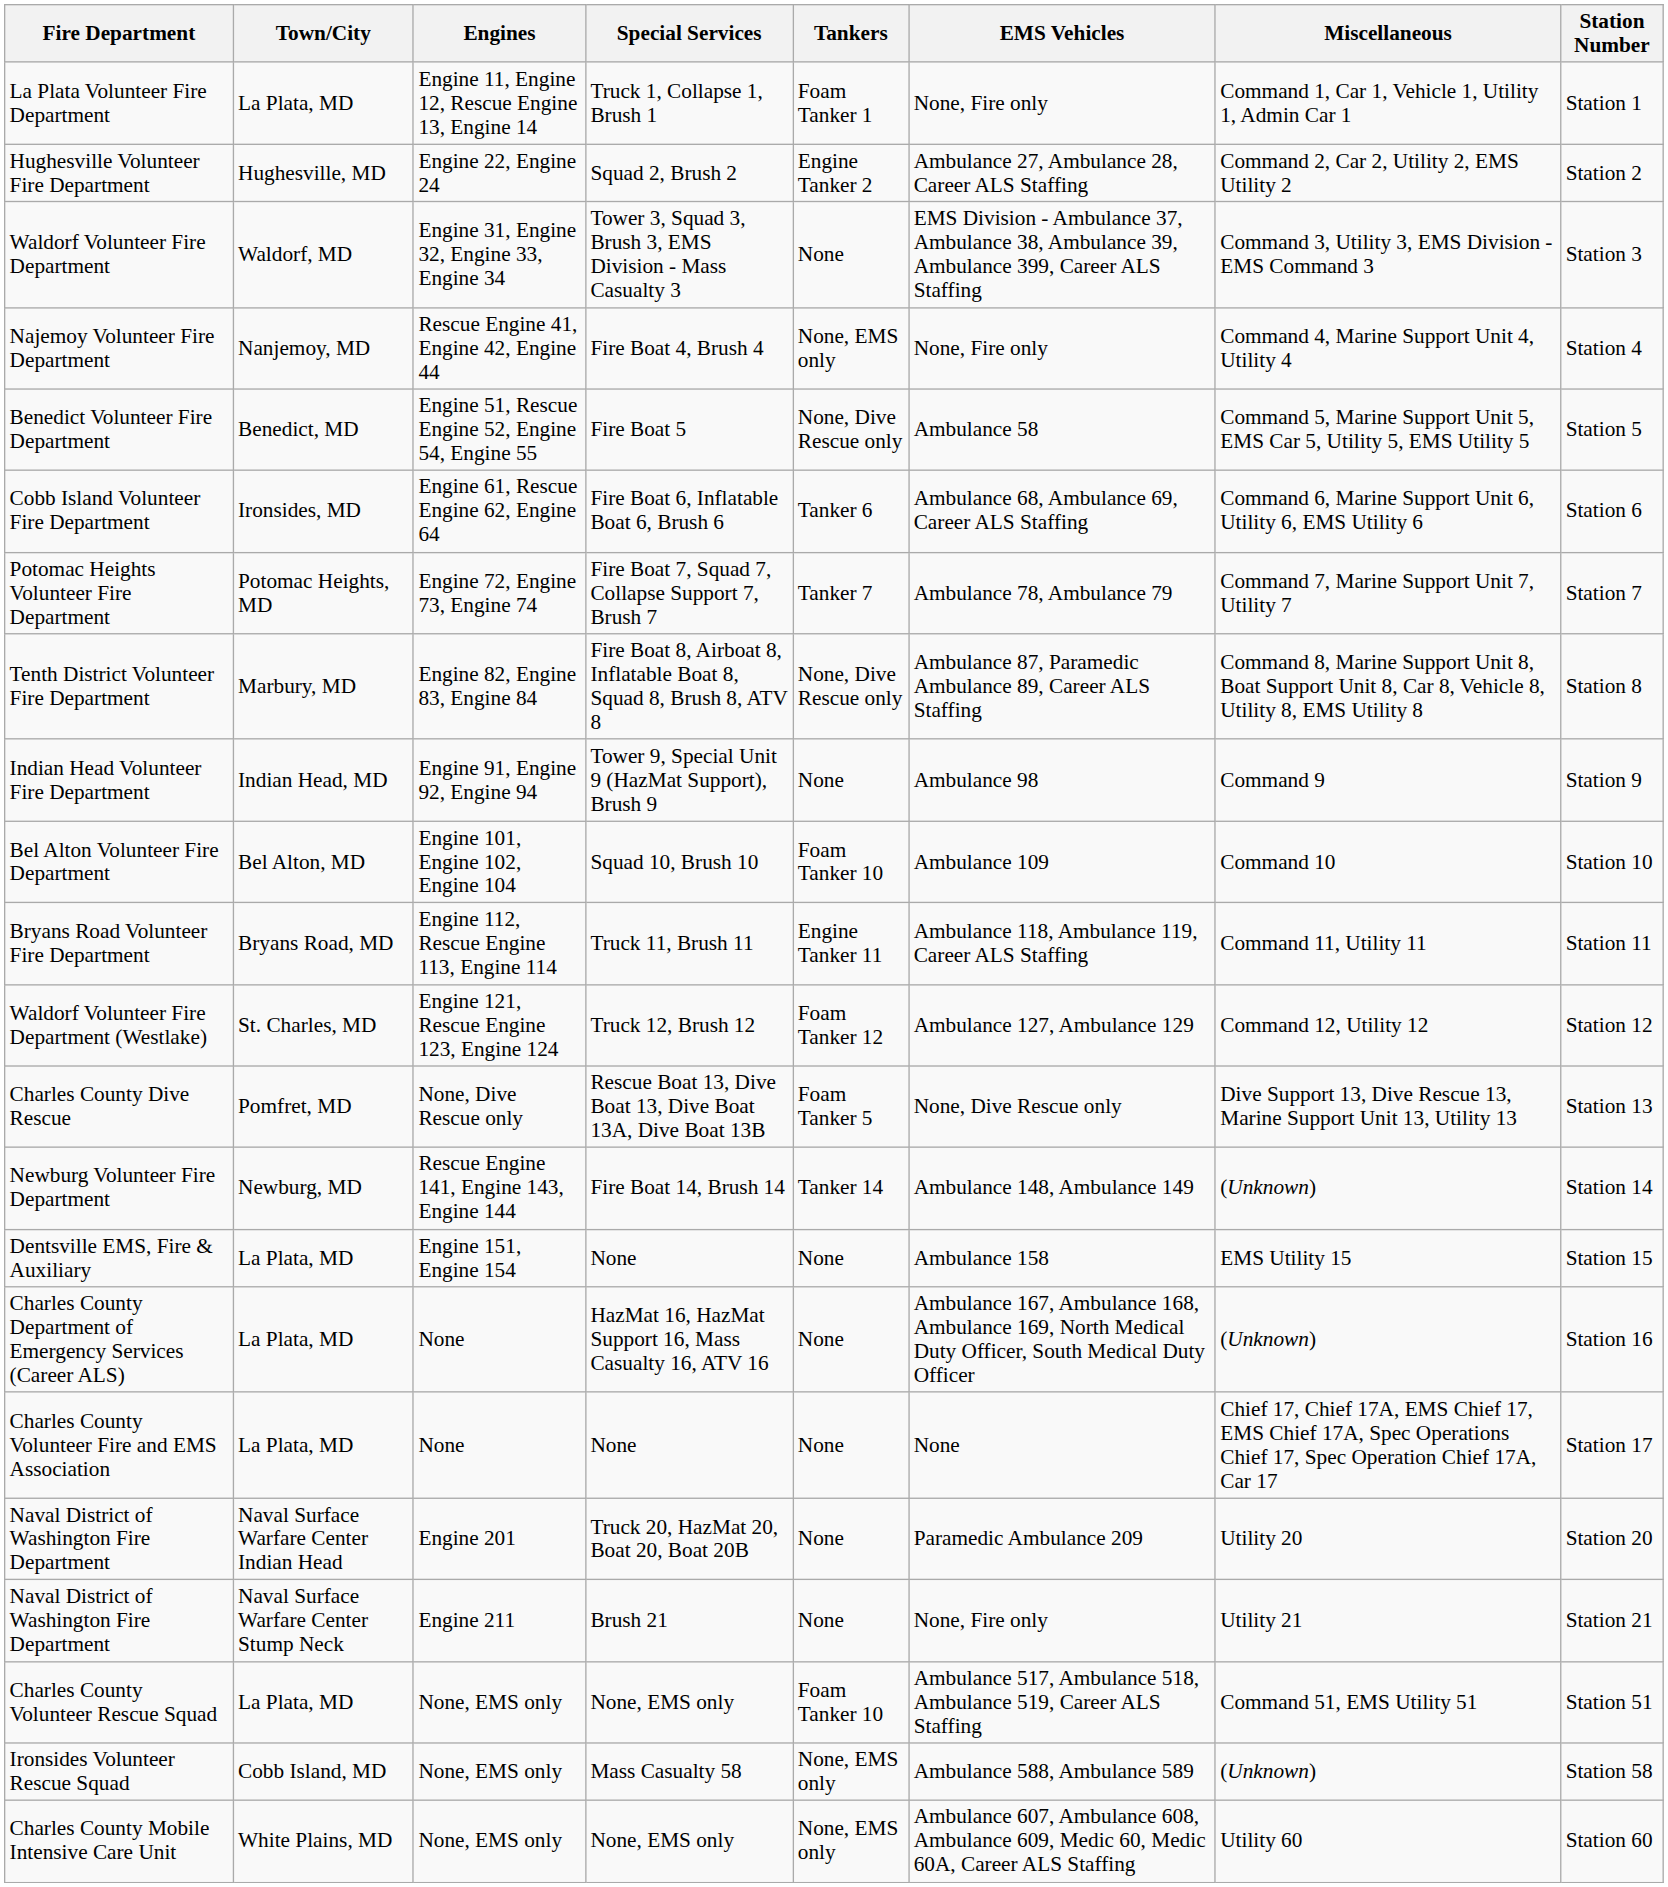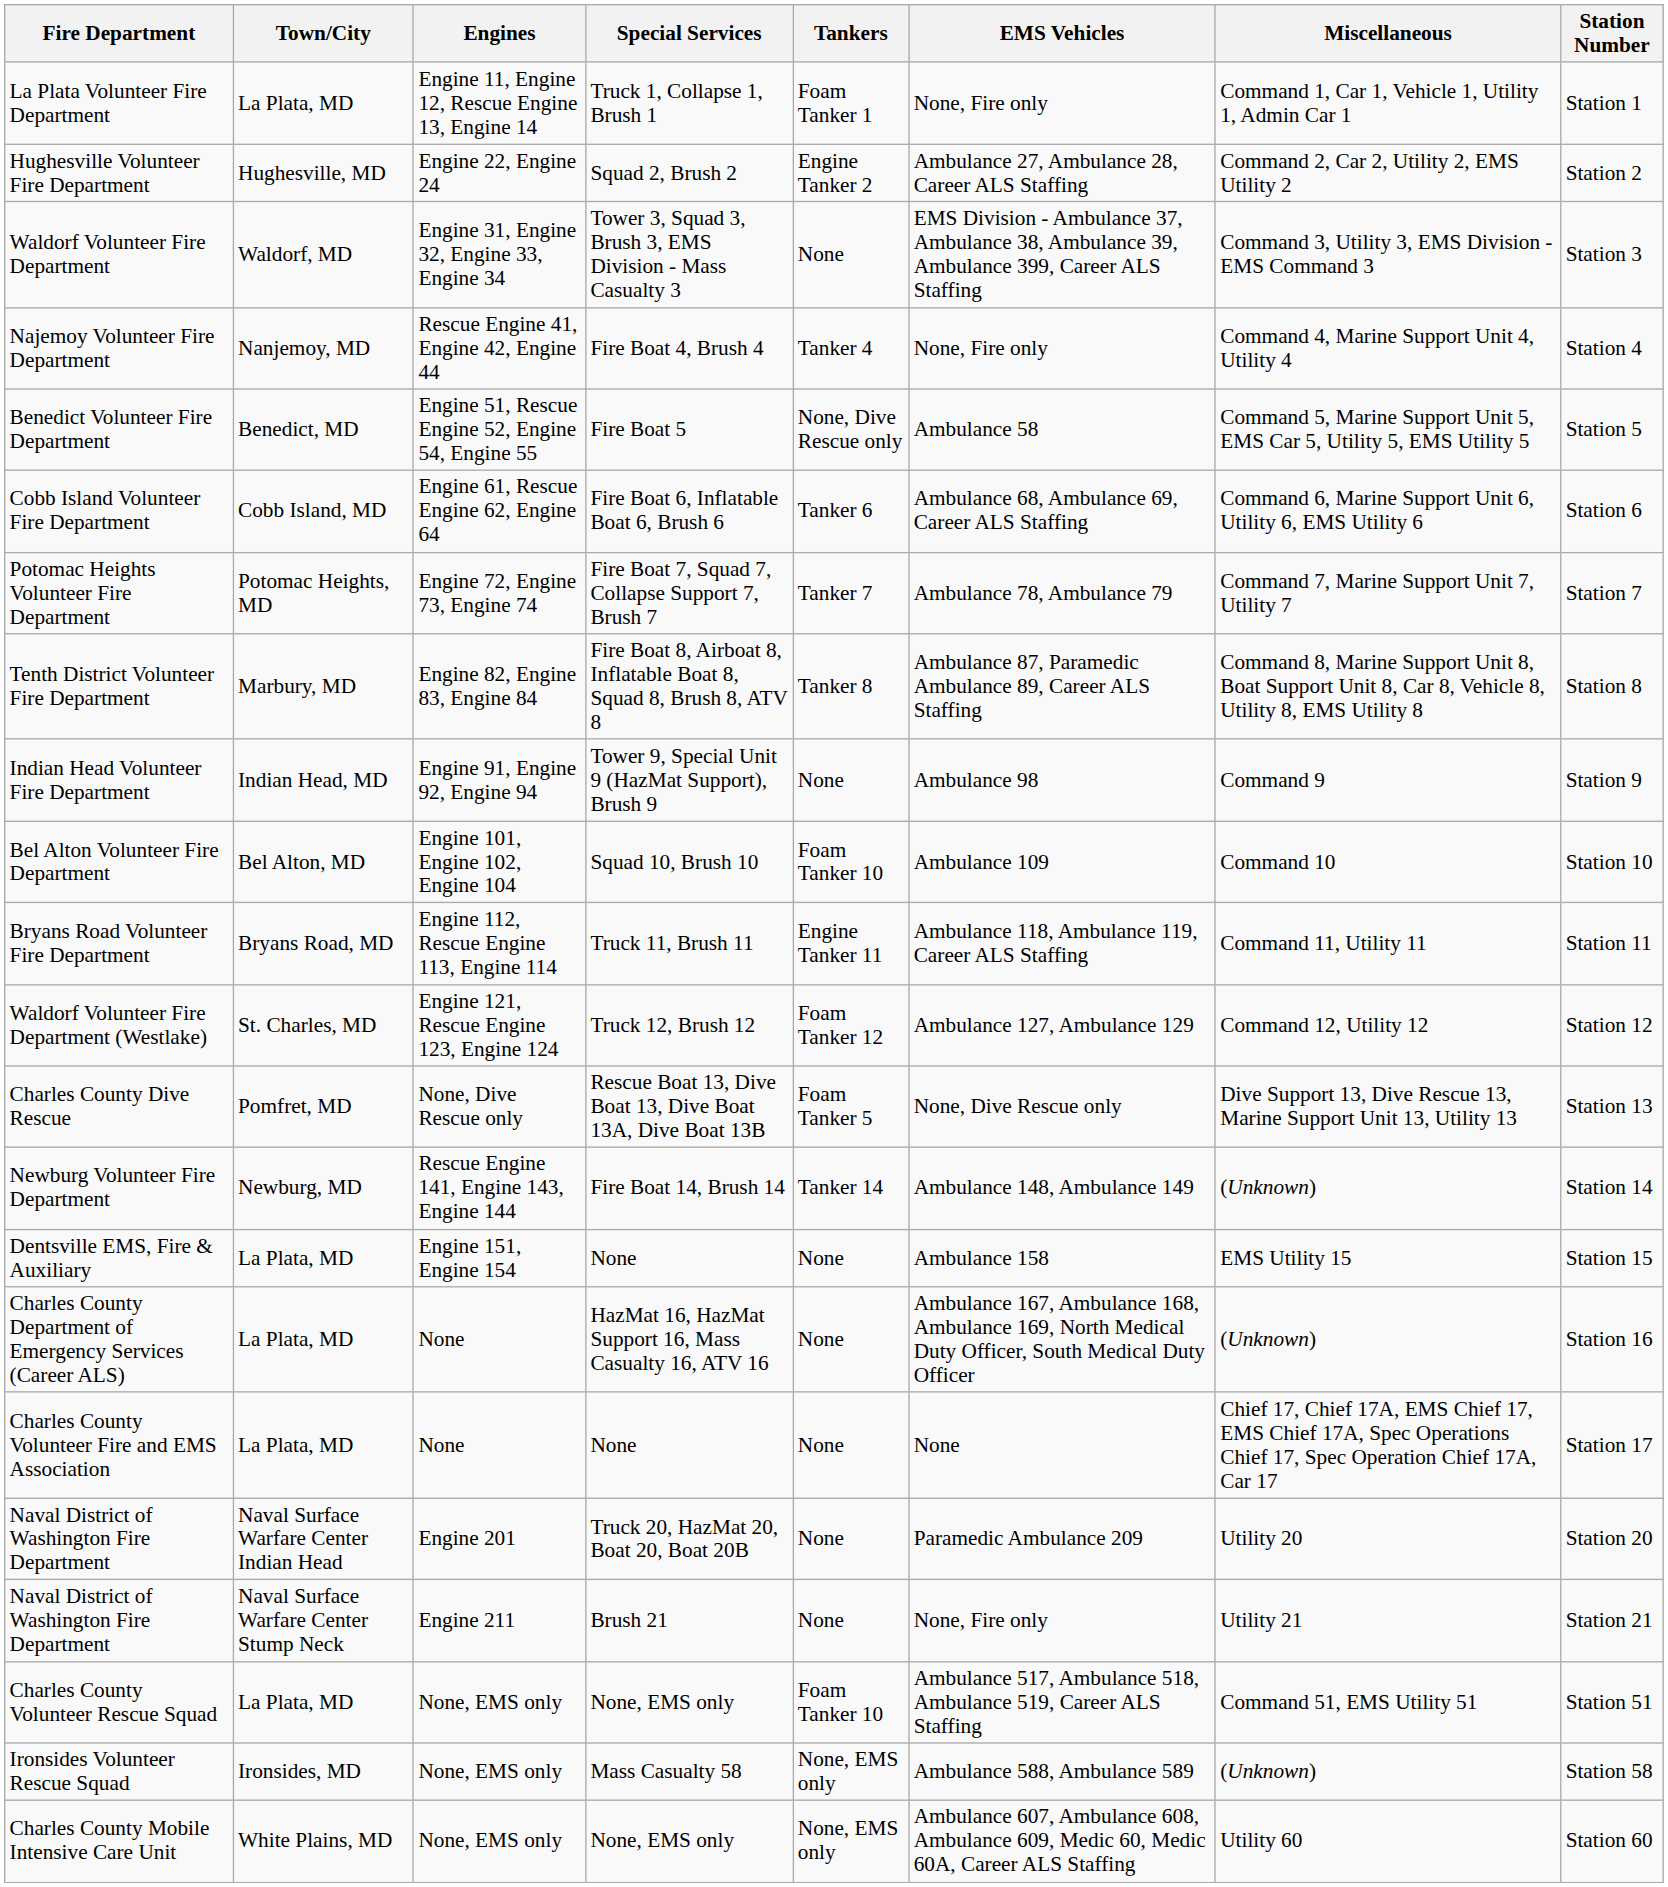Najemoy Volunteer Fire Department | Tankers: None, EMS only -> Tanker 4
Cobb Island Volunteer Fire Department | Town/City: Ironsides, MD -> Cobb Island, MD
Tenth District Volunteer Fire Department | Tankers: None, Dive Rescue only -> Tanker 8
Ironsides Volunteer Rescue Squad | Town/City: Cobb Island, MD -> Ironsides, MD
